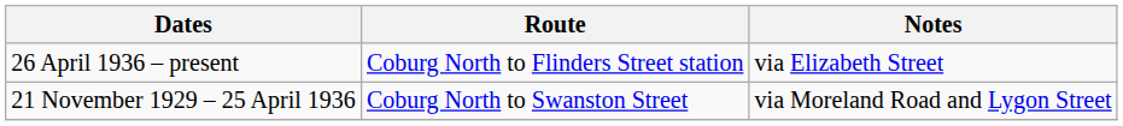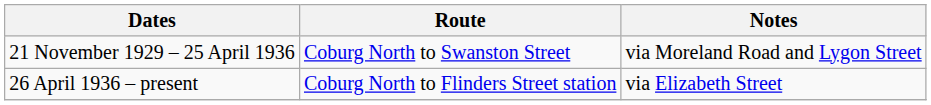rows swapped: 21 November 1929 – 25 April 1936 <-> 26 April 1936 – present
